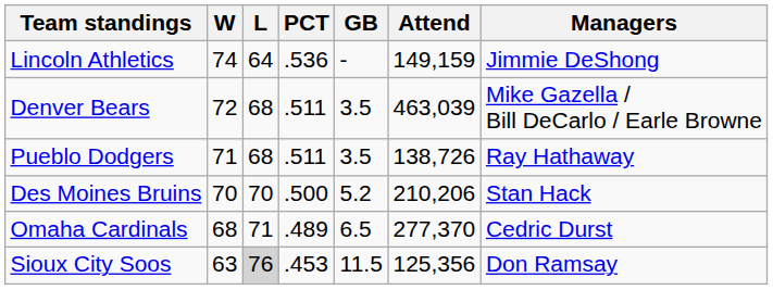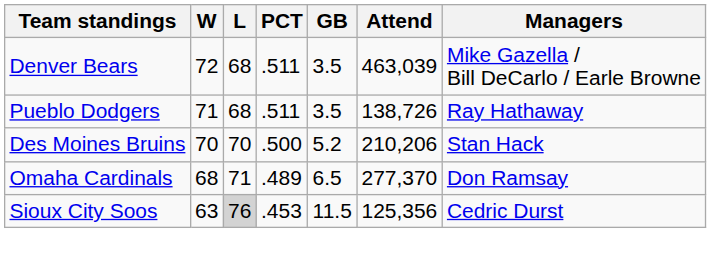- row: Lincoln Athletics | 74 | 64 | .536 | - | 149,159 | Jimmie DeShong
Omaha Cardinals | Managers: Cedric Durst -> Don Ramsay
Sioux City Soos | Managers: Don Ramsay -> Cedric Durst
